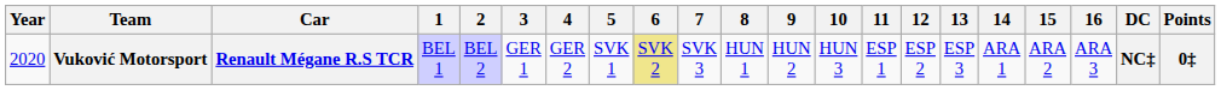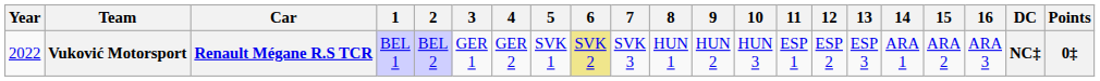Vuković Motorsport | Year: 2020 -> 2022
